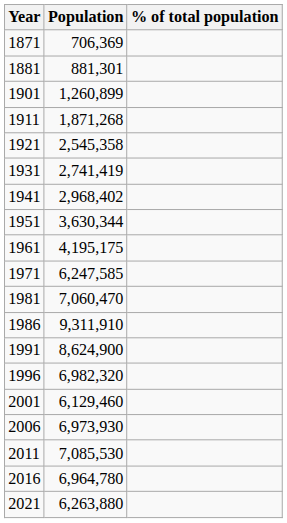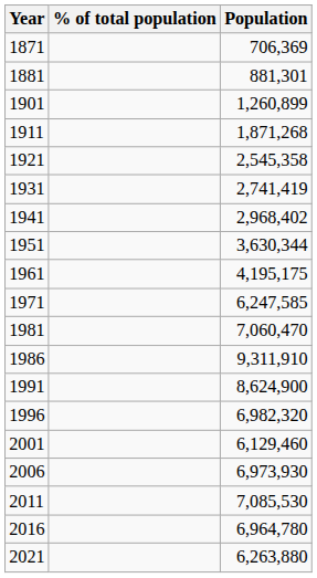columns swapped: Population <-> % of total population
